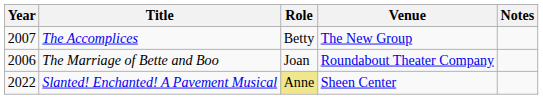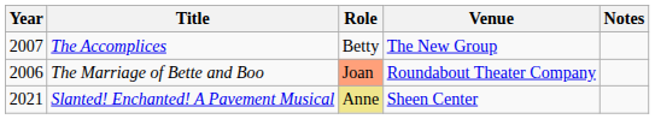The Marriage of Bette and Boo | Role: no background -> lightsalmon background
Slanted! Enchanted! A Pavement Musical | Year: 2022 -> 2021
